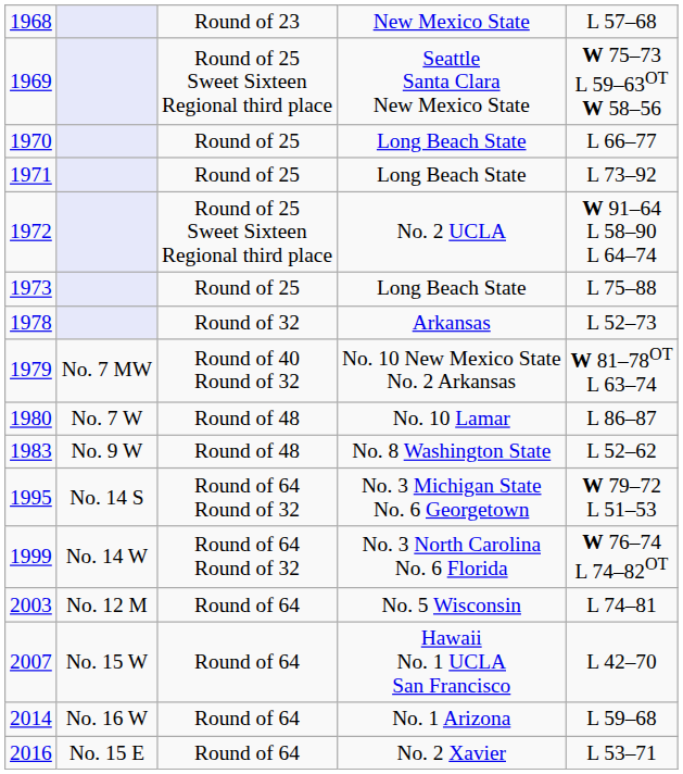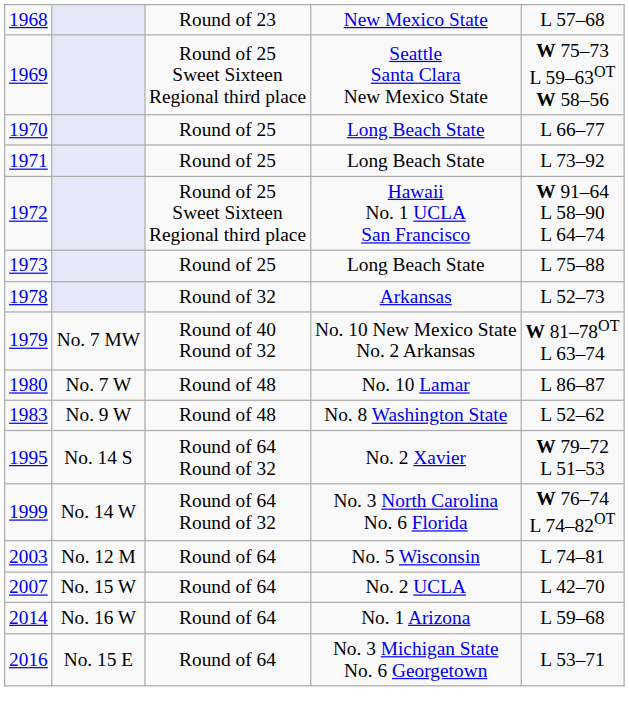1972 | column 4: No. 2 UCLA -> Hawaii No. 1 UCLA San Francisco
1995 | column 4: No. 3 Michigan State No. 6 Georgetown -> No. 2 Xavier
2007 | column 4: Hawaii No. 1 UCLA San Francisco -> No. 2 UCLA
2016 | column 4: No. 2 Xavier -> No. 3 Michigan State No. 6 Georgetown
